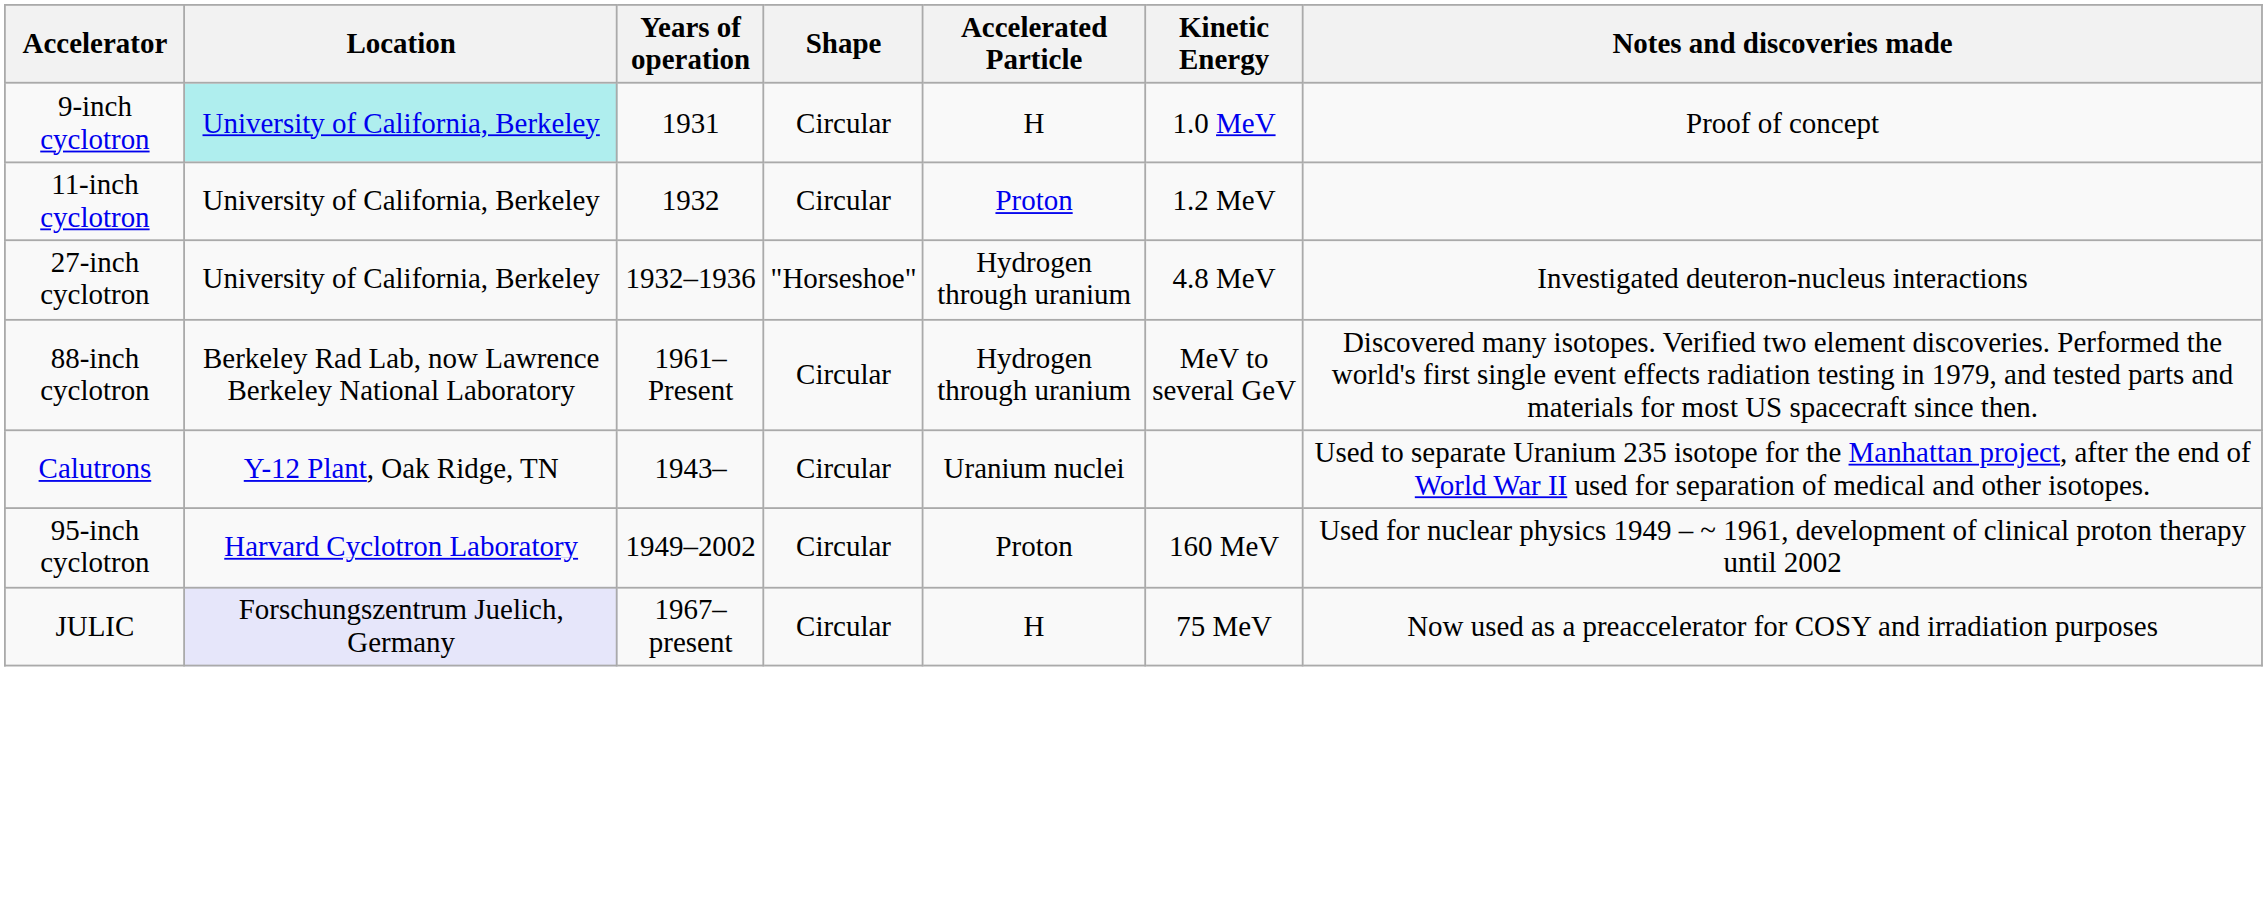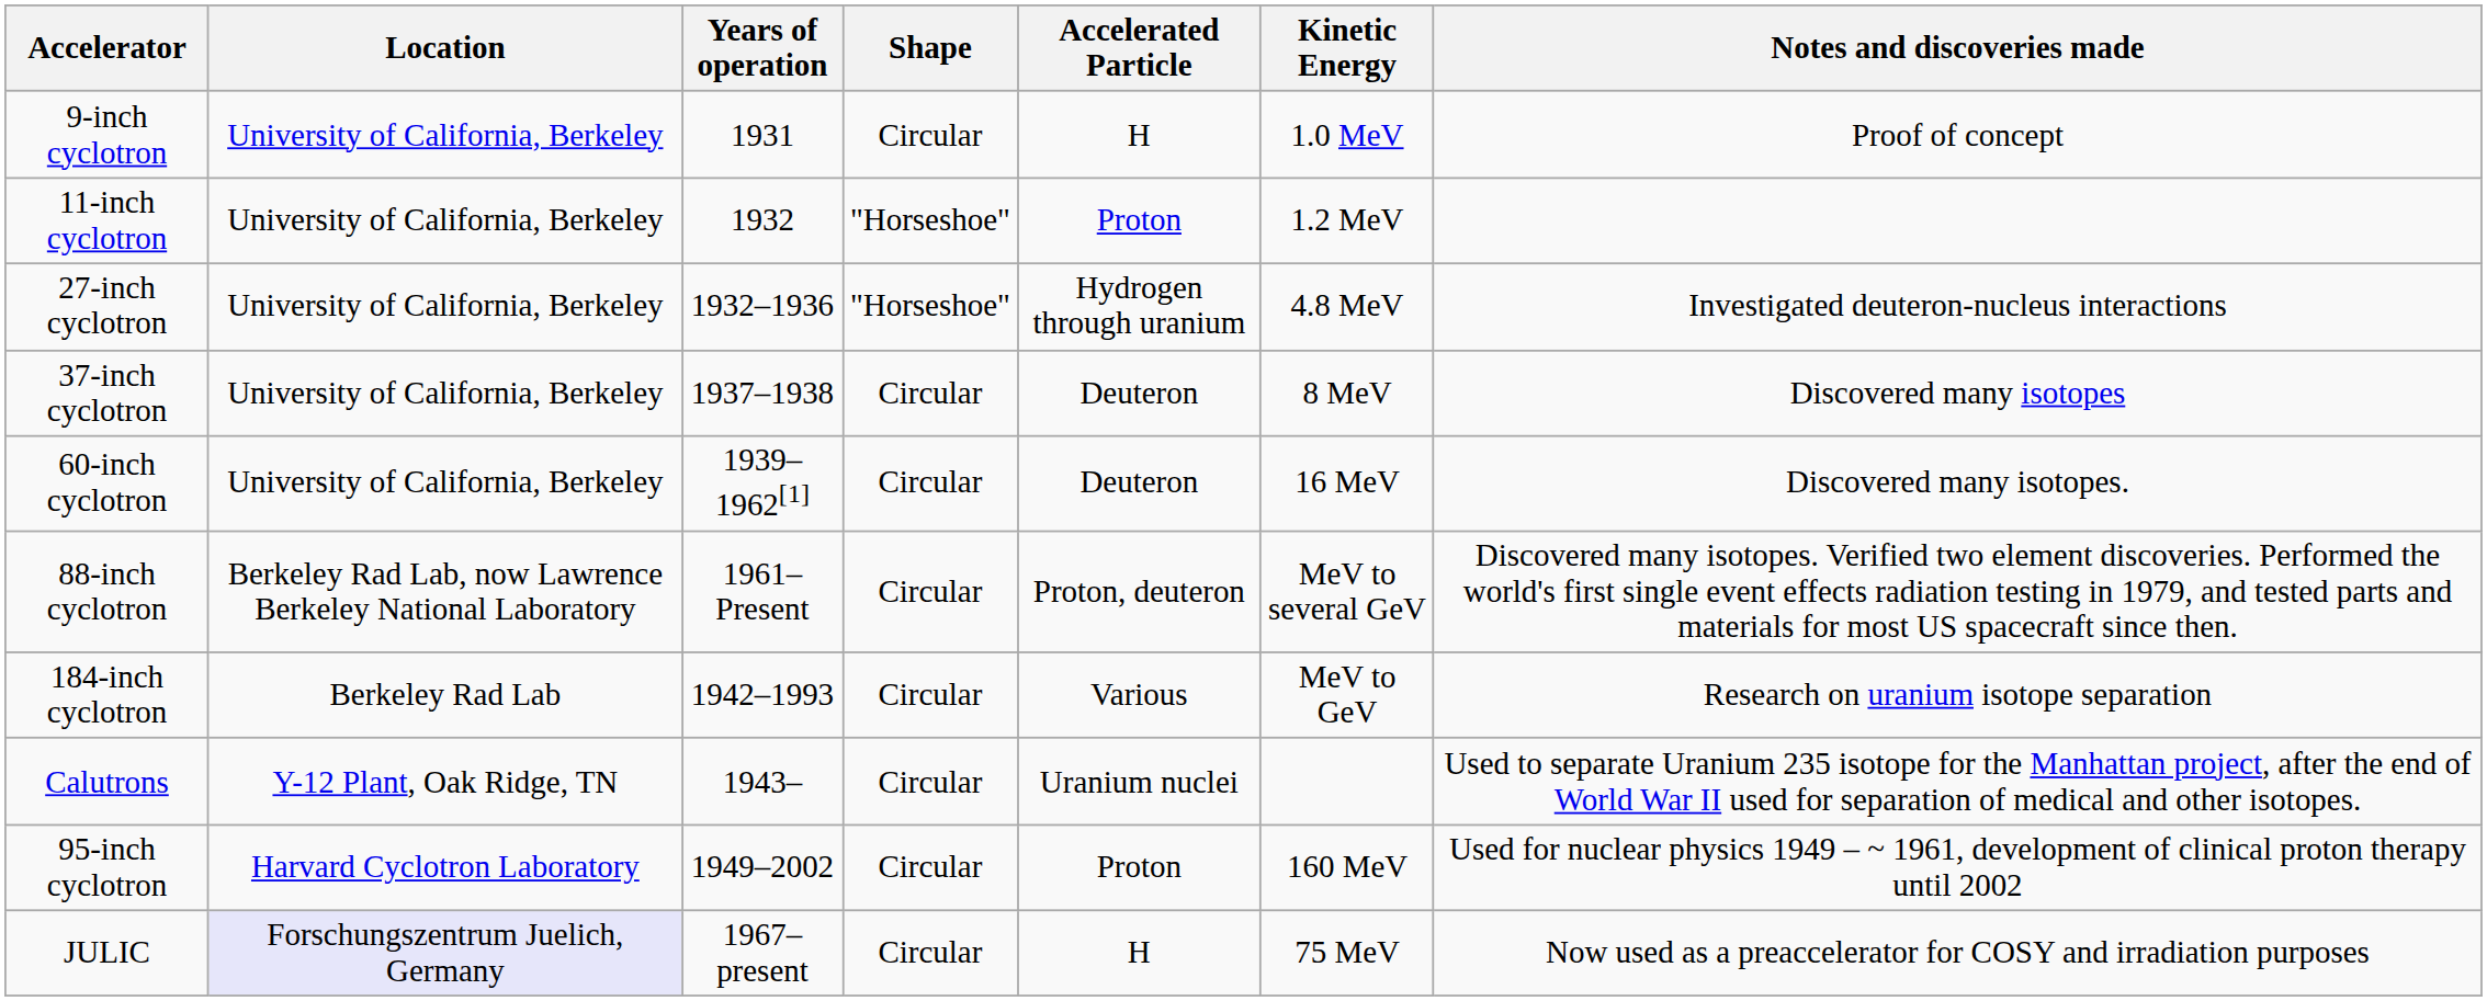9-inch cyclotron | Location: paleturquoise background -> no background
11-inch cyclotron | Shape: Circular -> "Horseshoe"
+ row: 37-inch cyclotron | University of California, Berkeley | 1937–1938 | Circular | Deuteron | 8 MeV | Discovered many isotopes
+ row: 60-inch cyclotron | University of California, Berkeley | 1939–1962[1] | Circular | Deuteron | 16 MeV | Discovered many isotopes.
88-inch cyclotron | Accelerated Particle: Hydrogen through uranium -> Proton, deuteron
+ row: 184-inch cyclotron | Berkeley Rad Lab | 1942–1993 | Circular | Various | MeV to GeV | Research on uranium isotope separation
